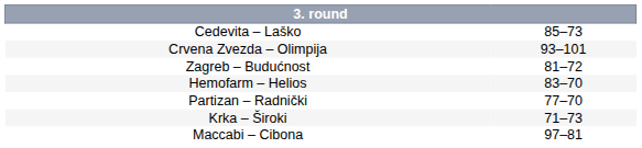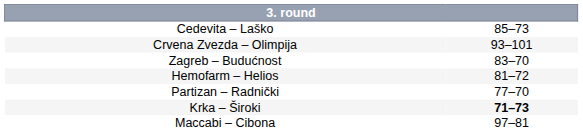Zagreb – Budućnost | column 2: 81–72 -> 83–70
Hemofarm – Helios | column 2: 83–70 -> 81–72
Krka – Široki | column 2: normal -> bold
